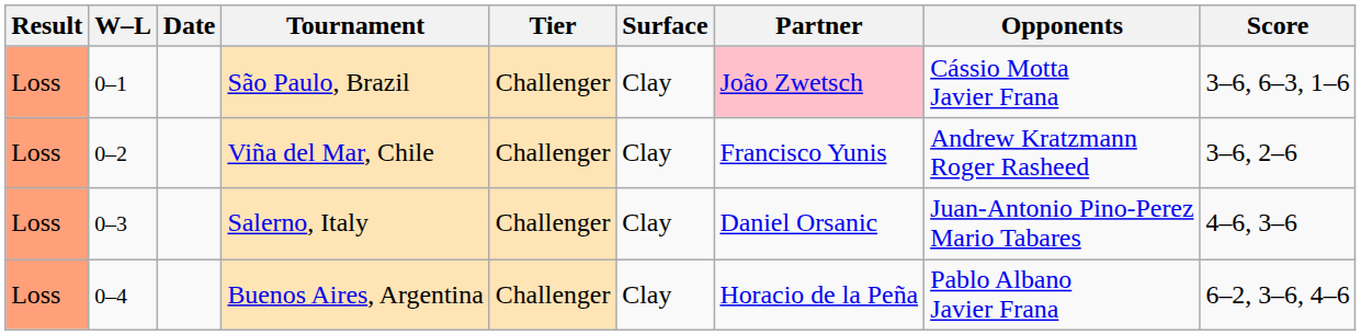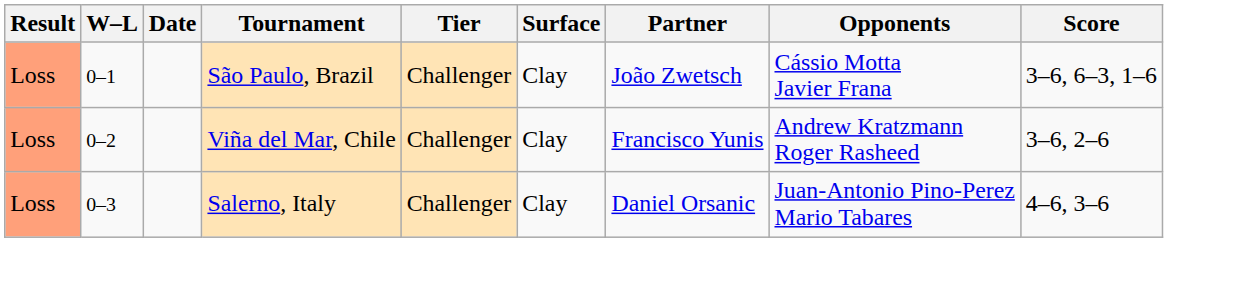São Paulo, Brazil | Partner: pink background -> no background
- row: Loss | 0–4 | Buenos Aires, Argentina | Challenger | Clay | Horacio de la Peña | Pablo Albano Javier Frana | 6–2, 3–6, 4–6
